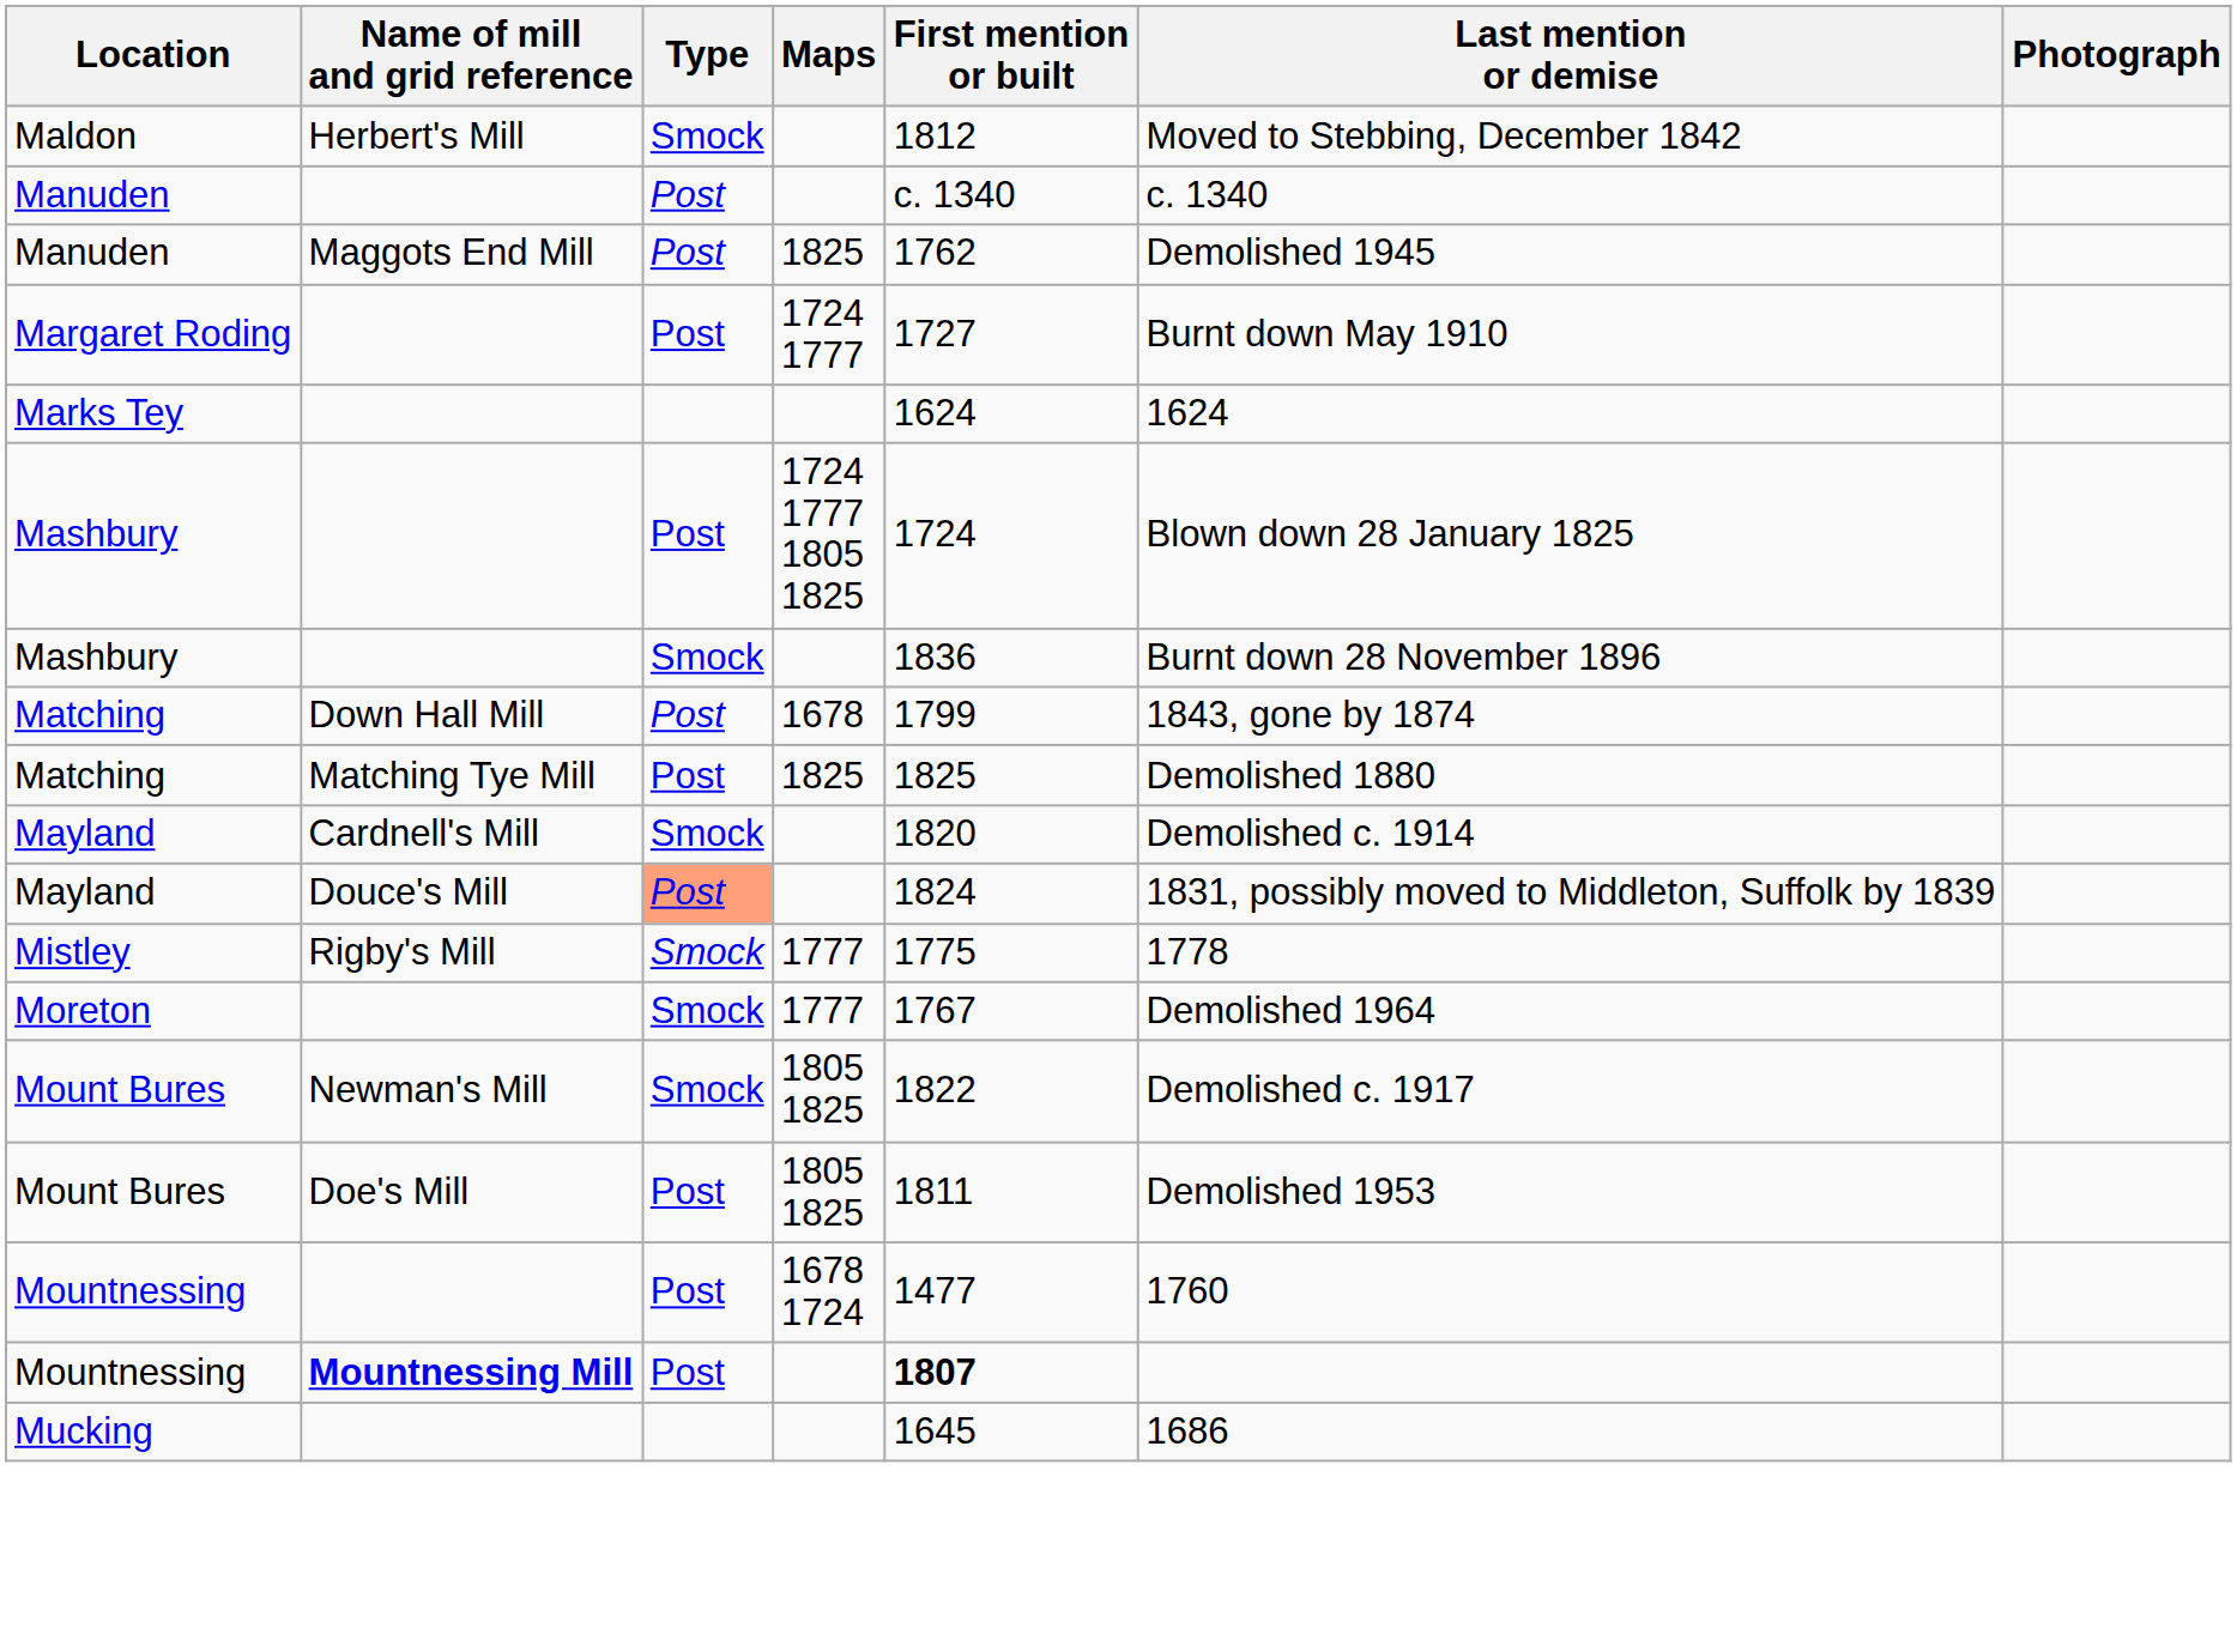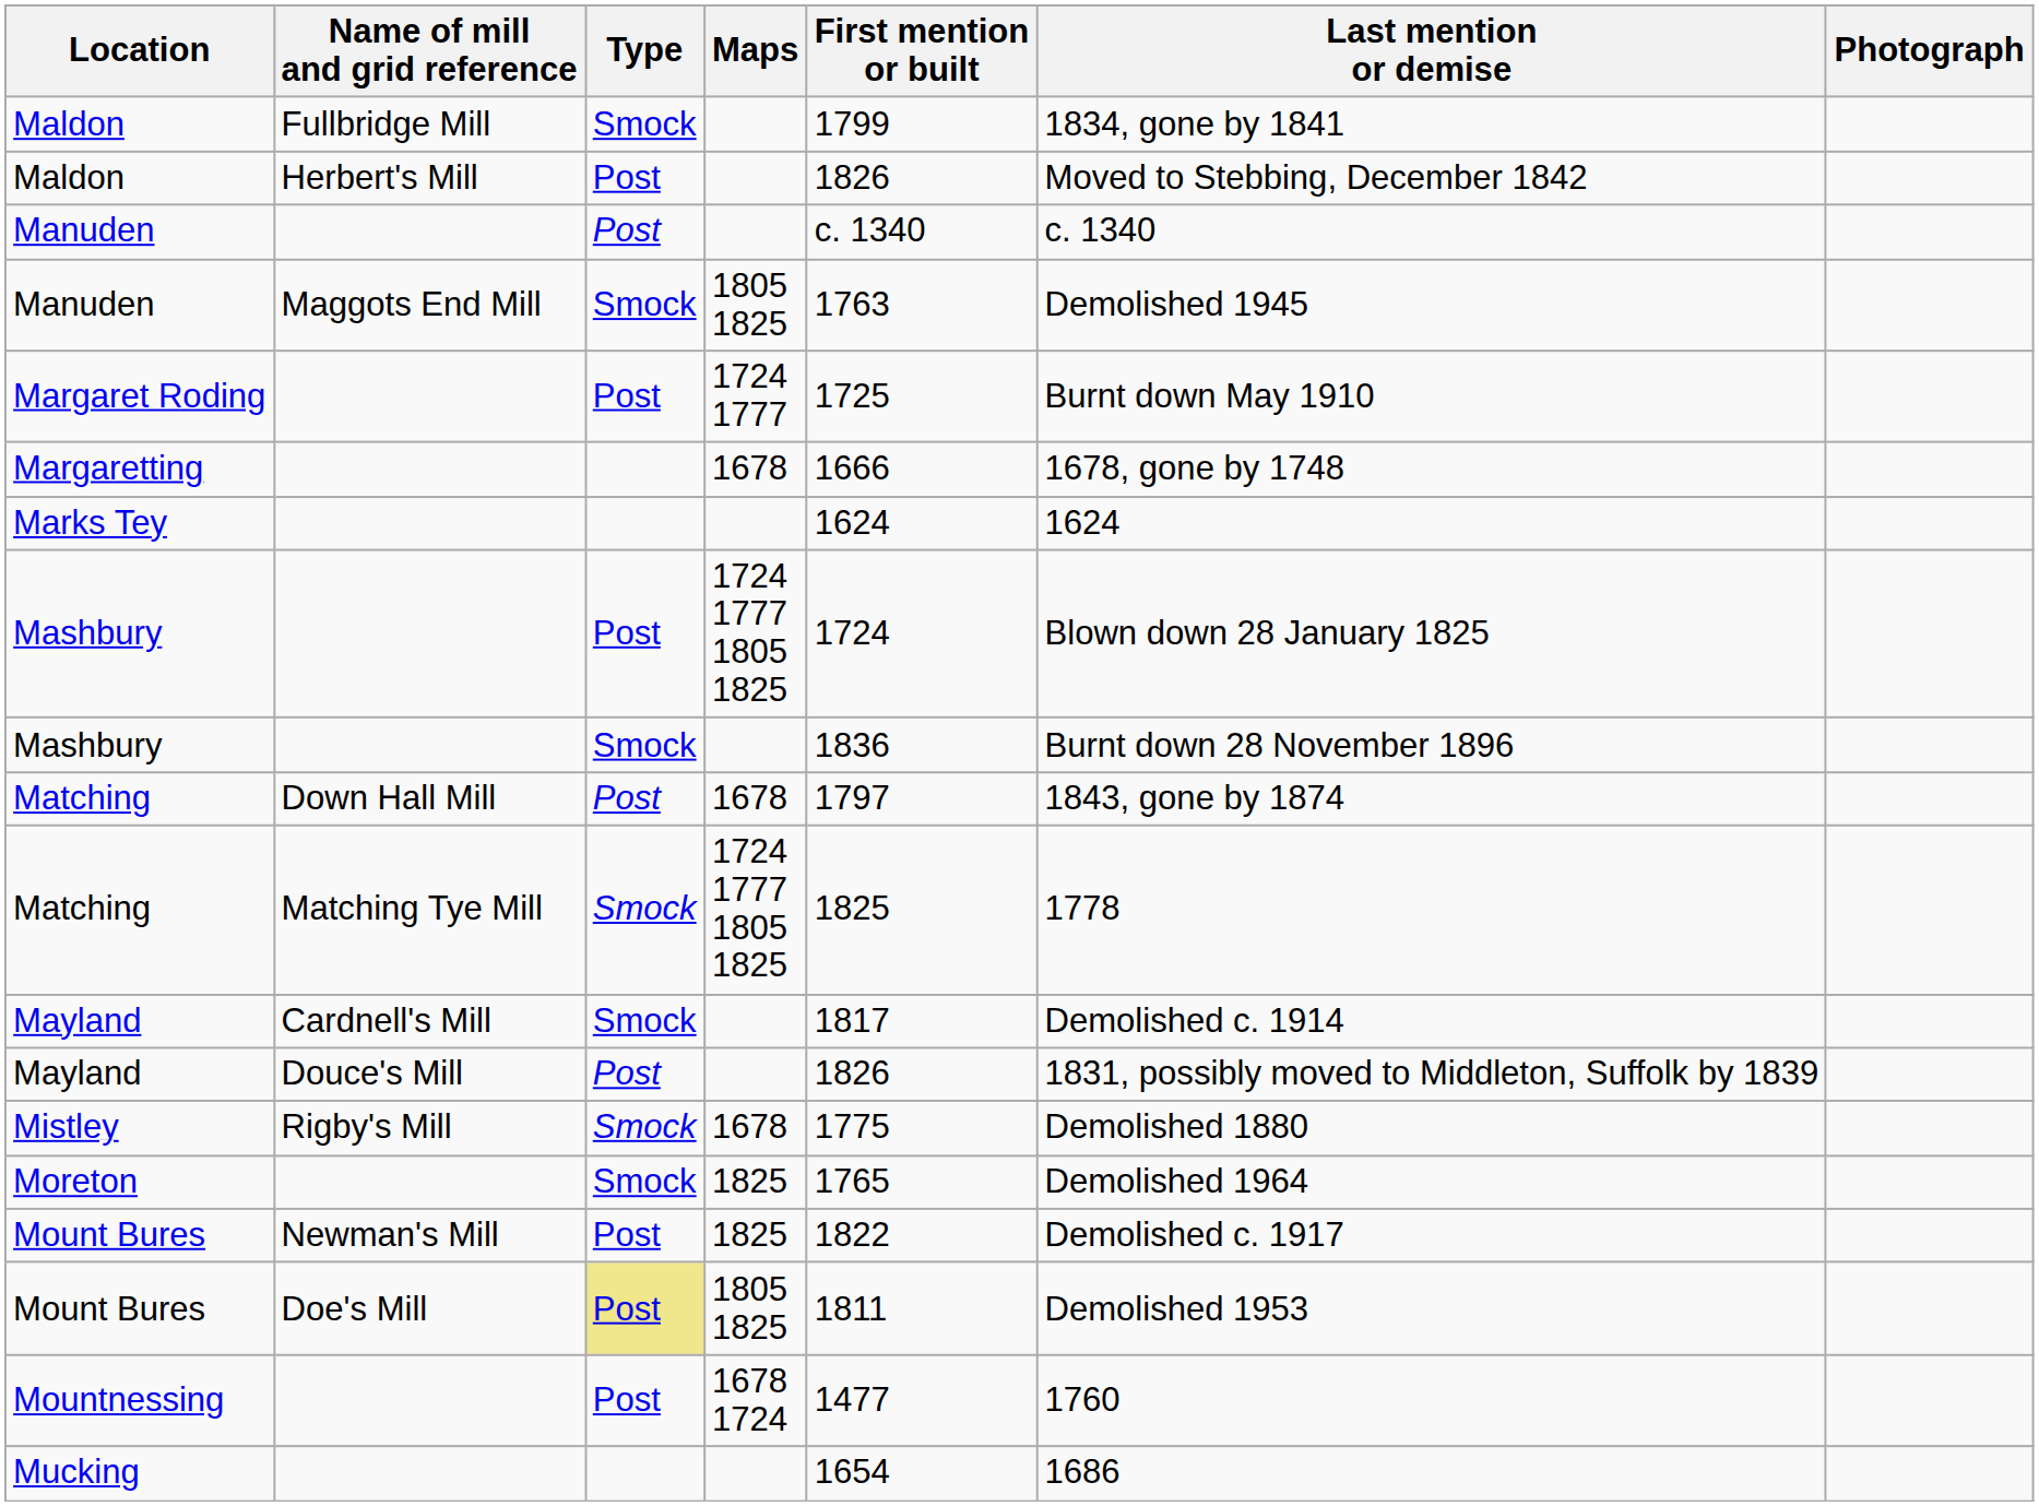+ row: Maldon | Fullbridge Mill | Smock | 1799 | 1834, gone by 1841
Maldon / Herbert's Mill | Type: Smock -> Post
Maldon / Herbert's Mill | First mention or built: 1812 -> 1826
Manuden / Maggots End Mill | Type: Post -> Smock
Manuden / Maggots End Mill | Maps: 1825 -> 1805 1825
Manuden / Maggots End Mill | First mention or built: 1762 -> 1763
Margaret Roding | First mention or built: 1727 -> 1725
+ row: Margaretting | 1678 | 1666 | 1678, gone by 1748
Matching / Down Hall Mill | First mention or built: 1799 -> 1797
Matching / Matching Tye Mill | Type: Post -> Smock
Matching / Matching Tye Mill | Maps: 1825 -> 1724 1777 1805 1825
Matching / Matching Tye Mill | Last mention or demise: Demolished 1880 -> 1778
Mayland / Cardnell's Mill | First mention or built: 1820 -> 1817
Mayland / Douce's Mill | Type: lightsalmon background -> no background
Mayland / Douce's Mill | First mention or built: 1824 -> 1826
Mistley | Maps: 1777 -> 1678
Mistley | Last mention or demise: 1778 -> Demolished 1880
Moreton | Maps: 1777 -> 1825
Moreton | First mention or built: 1767 -> 1765
Mount Bures / Newman's Mill | Type: Smock -> Post
Mount Bures / Newman's Mill | Maps: 1805 1825 -> 1825
Mount Bures / Doe's Mill | Type: no background -> khaki background
- row: Mountnessing | Mountnessing Mill | Post | 1807
Mucking | First mention or built: 1645 -> 1654
